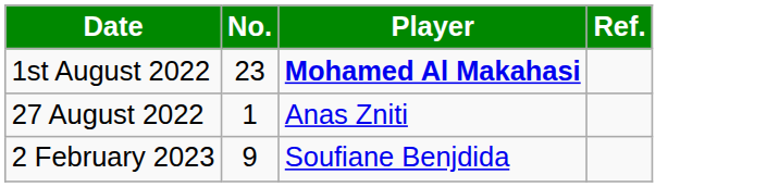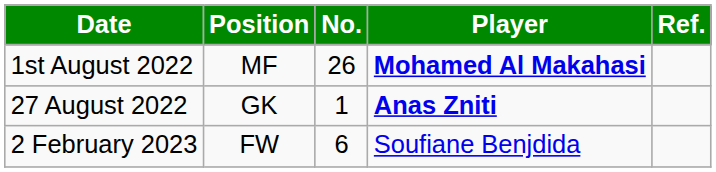+ column: Position | MF | GK | FW
1st August 2022 | No.: 23 -> 26
27 August 2022 | Player: normal -> bold
2 February 2023 | No.: 9 -> 6
